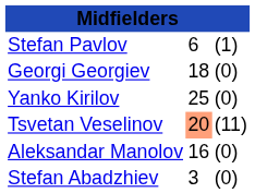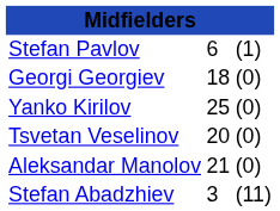Tsvetan Veselinov | column 2: lightsalmon background -> no background
Tsvetan Veselinov | column 3: (11) -> (0)
Aleksandar Manolov | column 2: 16 -> 21
Stefan Abadzhiev | column 3: (0) -> (11)
